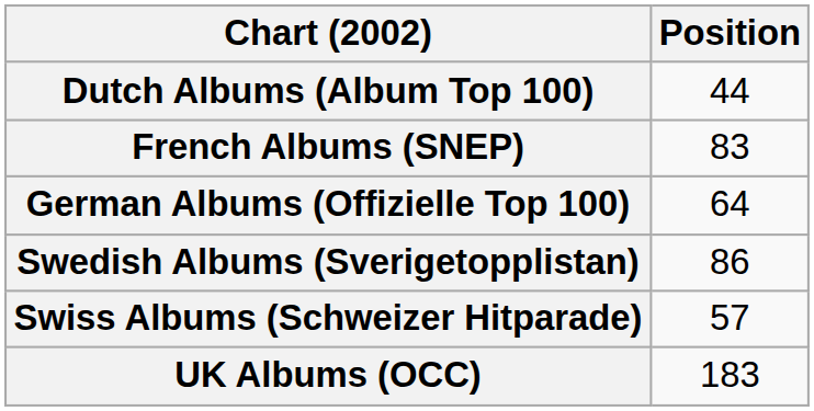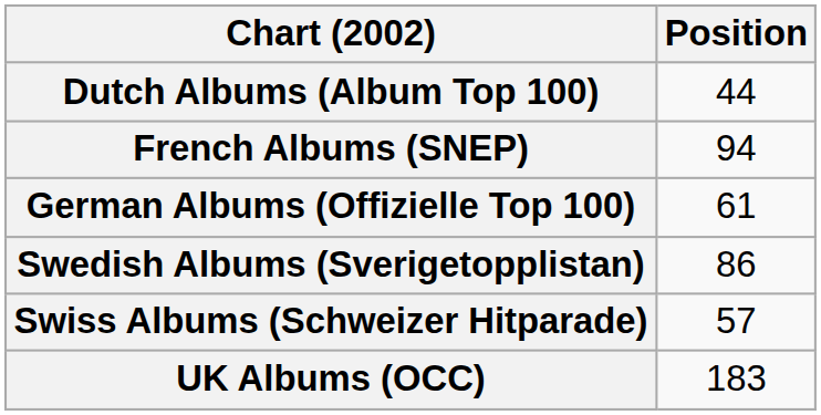French Albums (SNEP) | Position: 83 -> 94
German Albums (Offizielle Top 100) | Position: 64 -> 61
